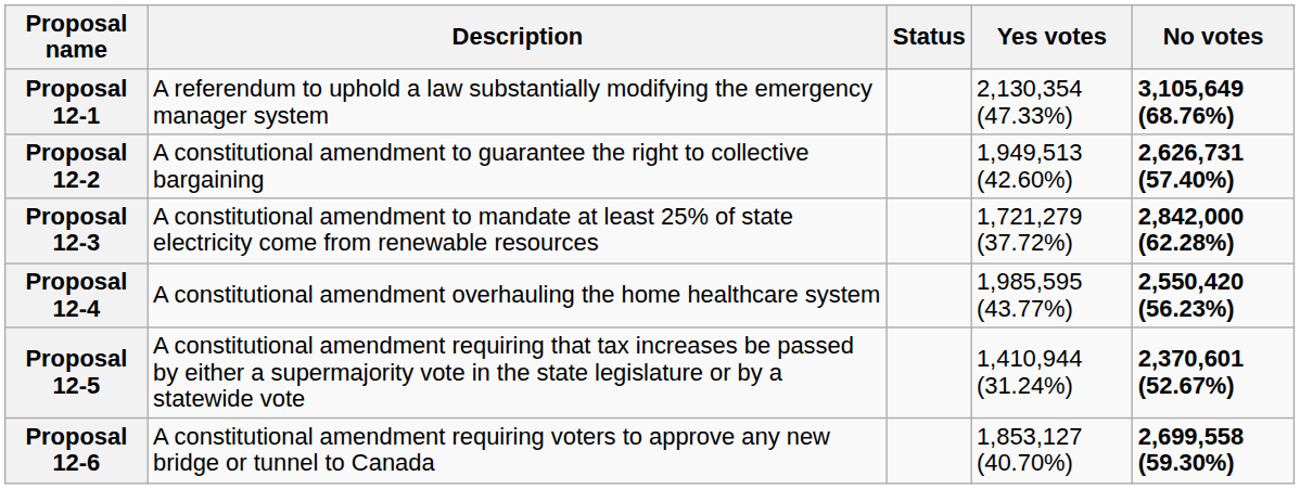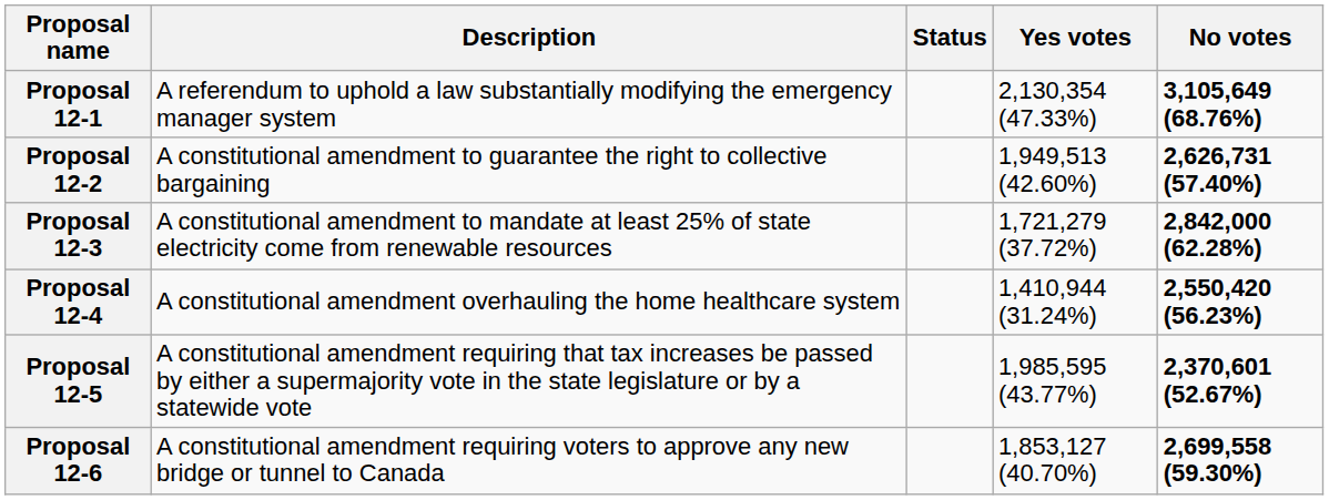Proposal 12-4 | Yes votes: 1,985,595 (43.77%) -> 1,410,944 (31.24%)
Proposal 12-5 | Yes votes: 1,410,944 (31.24%) -> 1,985,595 (43.77%)
